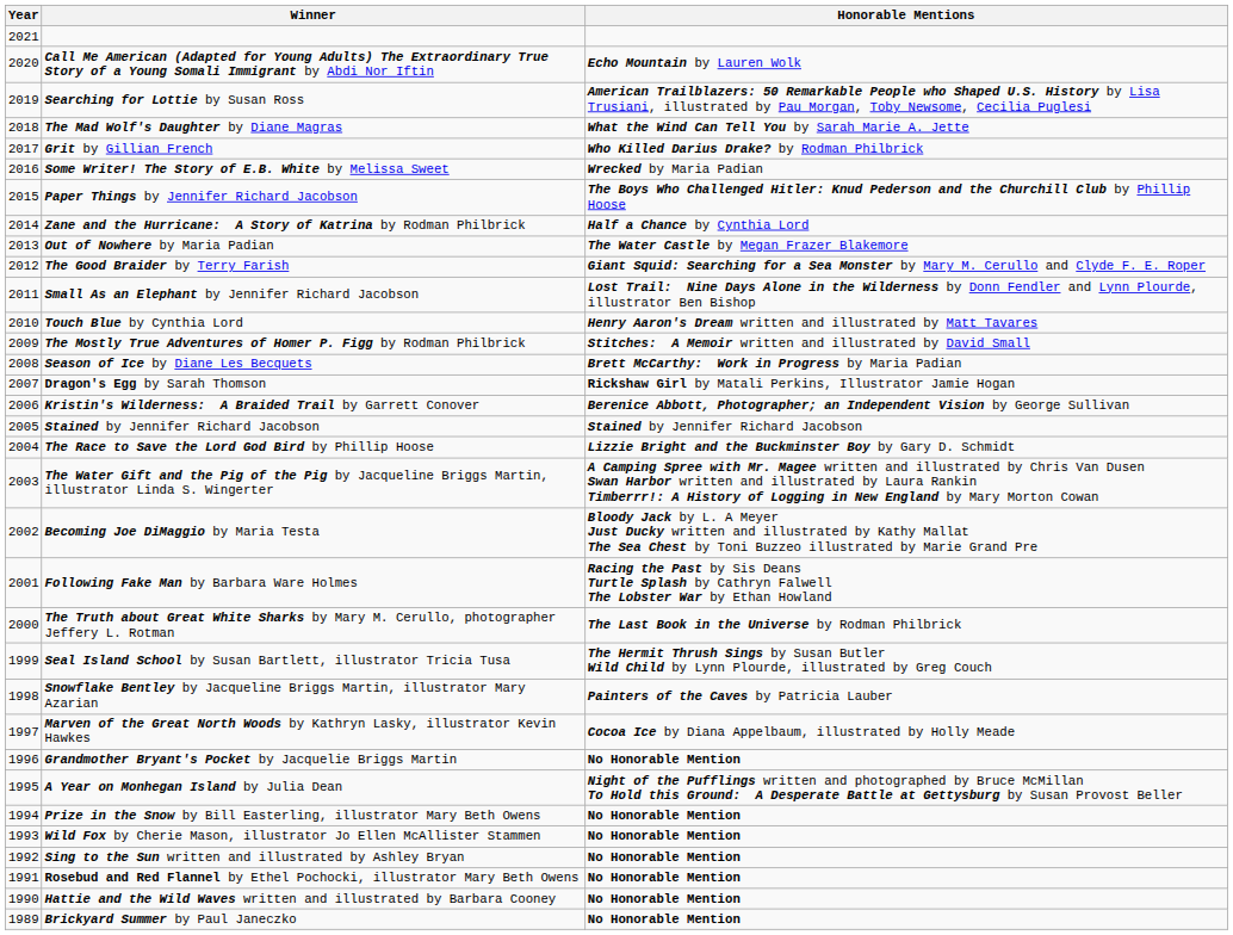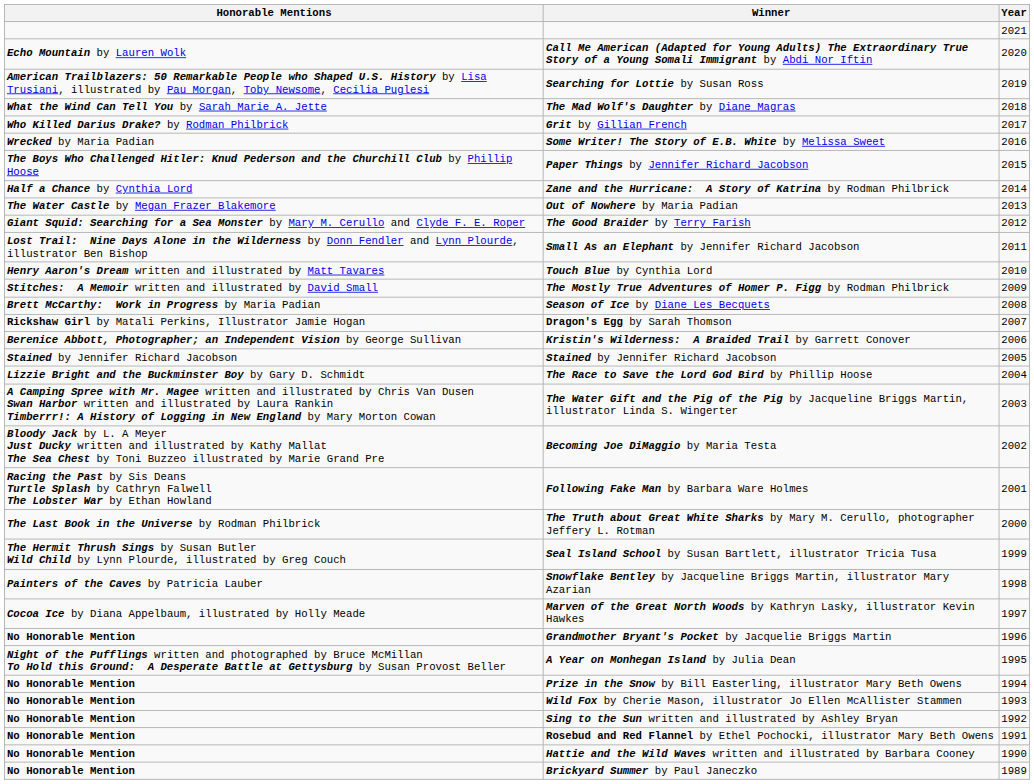columns swapped: Year <-> Honorable Mentions
